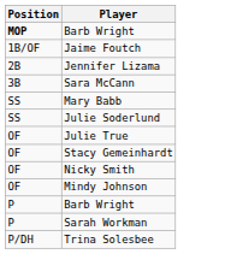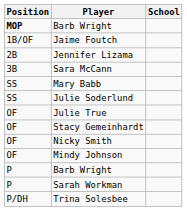+ column: School
